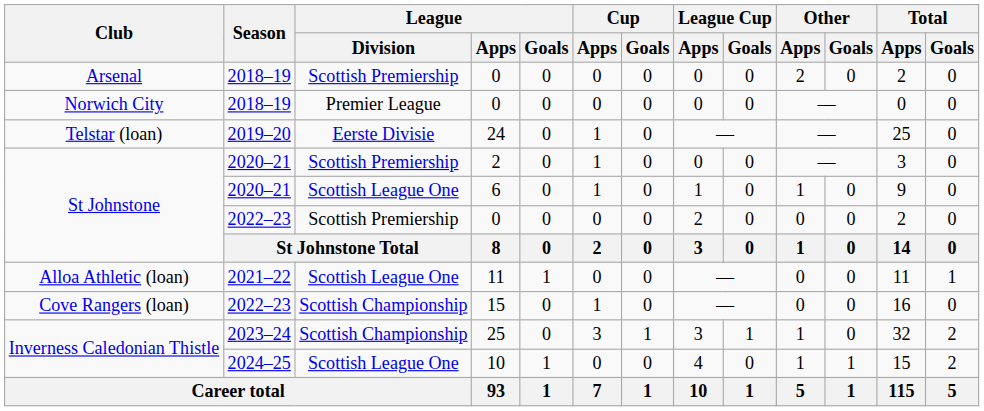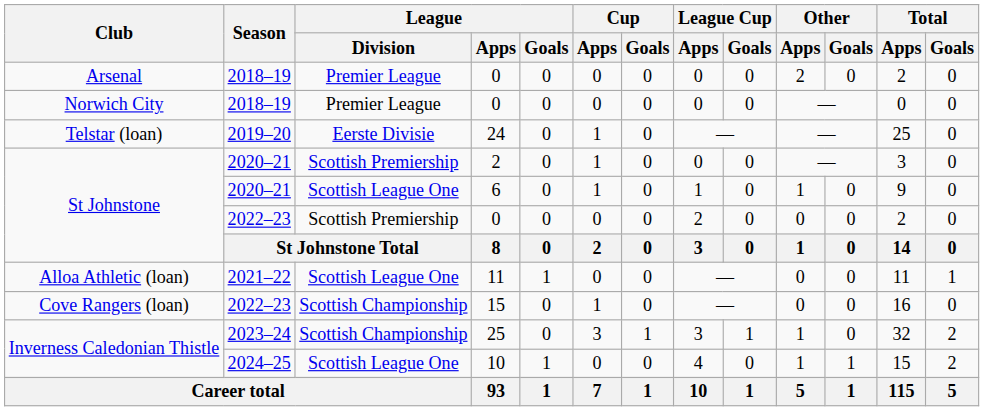Arsenal / 0 | League / Division: Scottish Premiership -> Premier League
